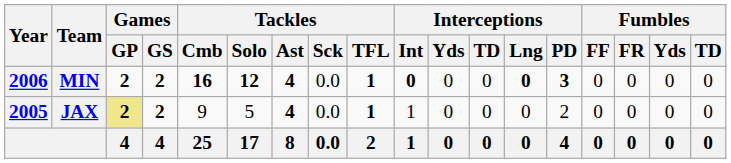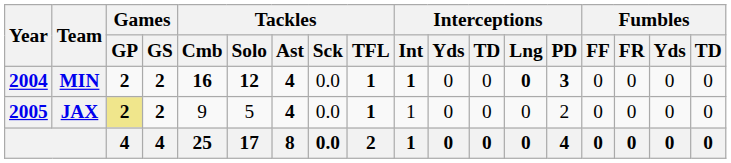MIN | Year: 2006 -> 2004
MIN | Interceptions / Int: 0 -> 1
